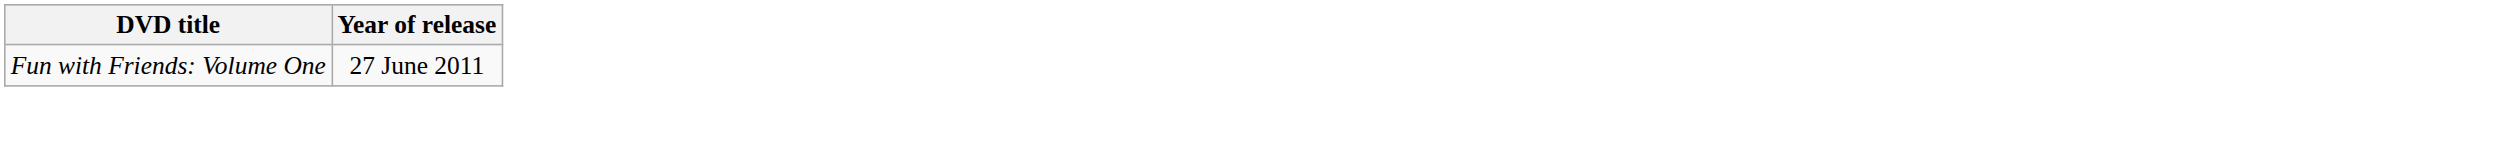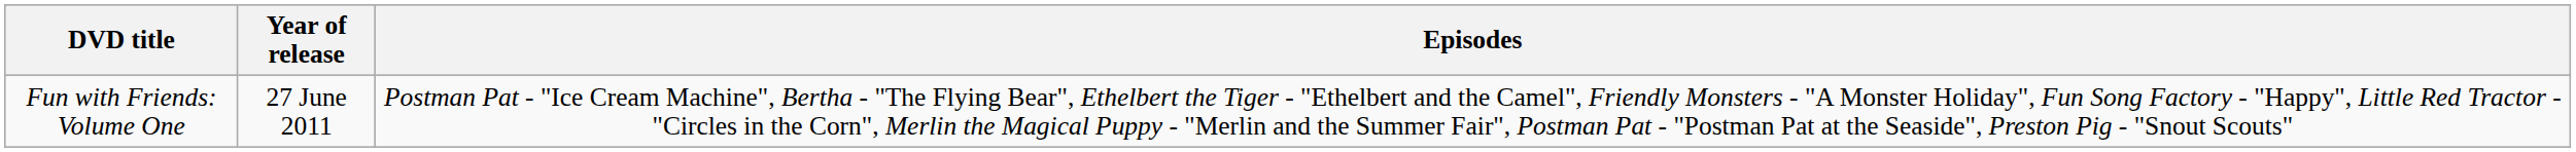+ column: Episodes | Postman Pat - "Ice Cream Machine", Bertha - "The Flying Bear", Ethelbert the Tiger - "Ethelbert and the Camel", Friendly Monsters - "A Monster Holiday", Fun Song Factory - "Happy", Little Red Tractor - "Circles in the Corn", Merlin the Magical Puppy - "Merlin and the Summer Fair", Postman Pat - "Postman Pat at the Seaside", Preston Pig - "Snout Scouts"
